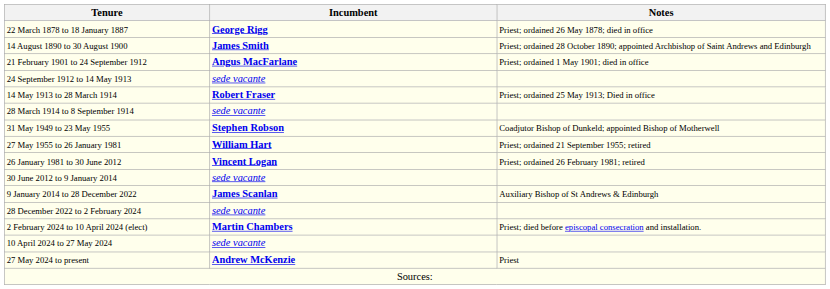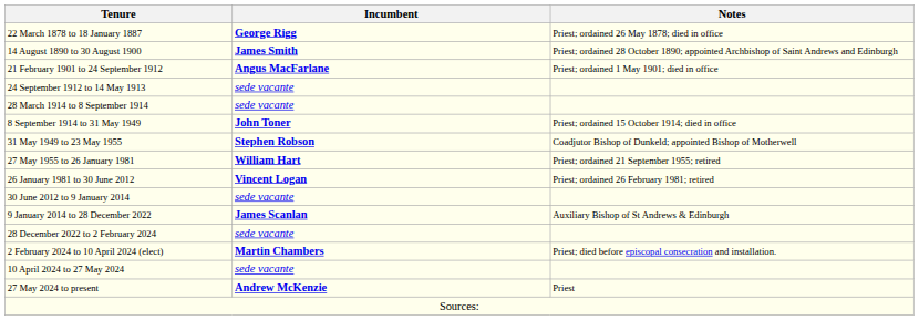- row: 14 May 1913 to 28 March 1914 | Robert Fraser | Priest; ordained 25 May 1913; Died in office
+ row: 8 September 1914 to 31 May 1949 | John Toner | Priest; ordained 15 October 1914; died in office
